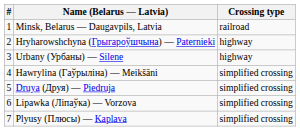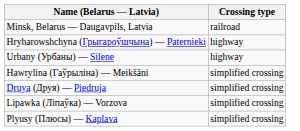- column: # | 1 | 2 | 3 | 4 | 5 | 6 | 7
